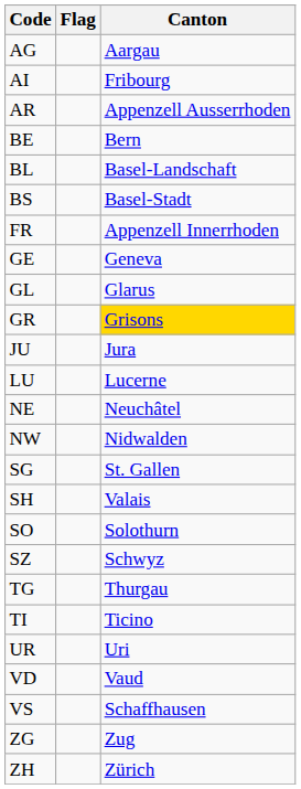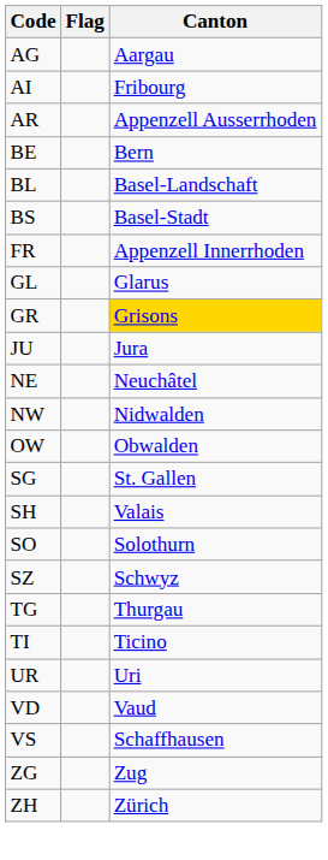- row: GE | Geneva
- row: LU | Lucerne
+ row: OW | Obwalden
